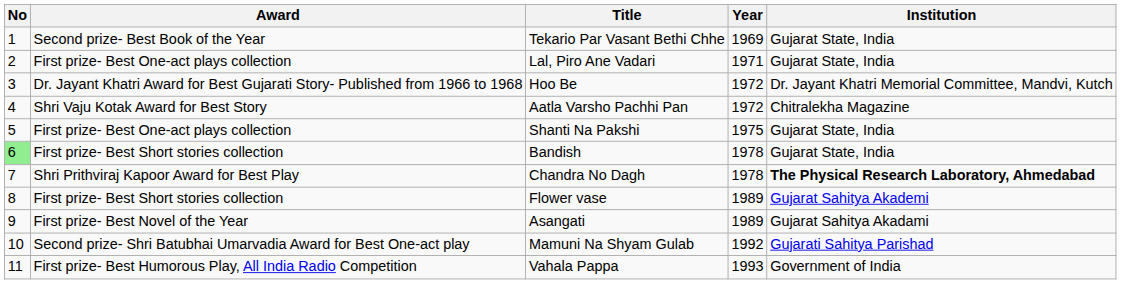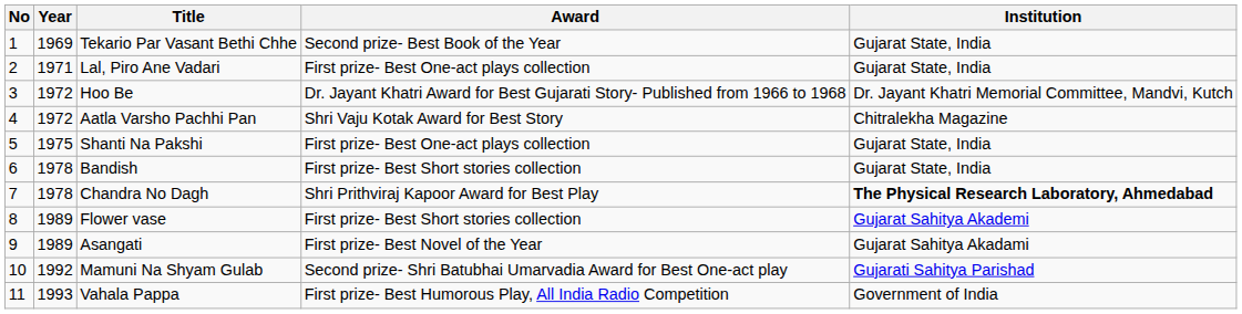columns swapped: Year <-> Award
Bandish | No: lightgreen background -> no background
